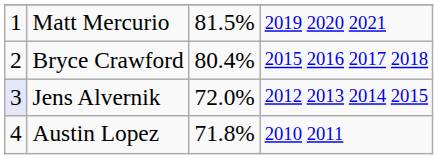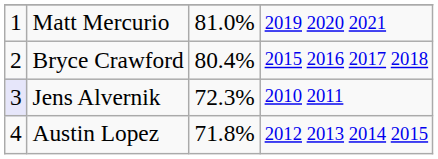Matt Mercurio | column 3: 81.5% -> 81.0%
Jens Alvernik | column 3: 72.0% -> 72.3%
Jens Alvernik | column 4: 2012 2013 2014 2015 -> 2010 2011
Austin Lopez | column 4: 2010 2011 -> 2012 2013 2014 2015
